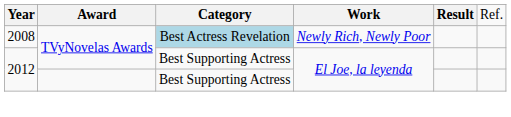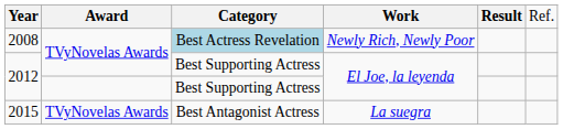+ row: 2015 | TVyNovelas Awards | Best Antagonist Actress | La suegra
